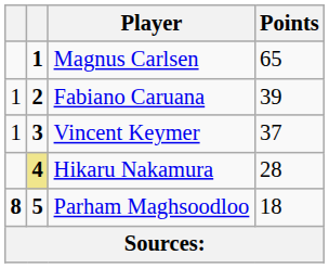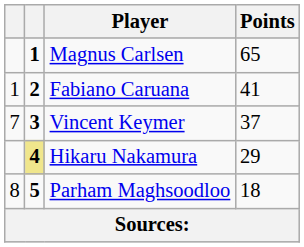Fabiano Caruana | Points: 39 -> 41
Vincent Keymer | column 1: 1 -> 7
Hikaru Nakamura | Points: 28 -> 29
Parham Maghsoodloo | column 1: bold -> normal
